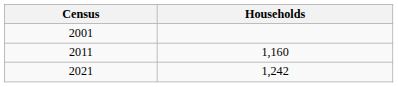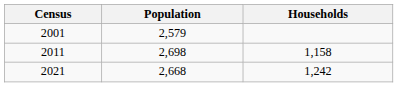+ column: Population | 2,579 | 2,698 | 2,668
2011 | Households: 1,160 -> 1,158
